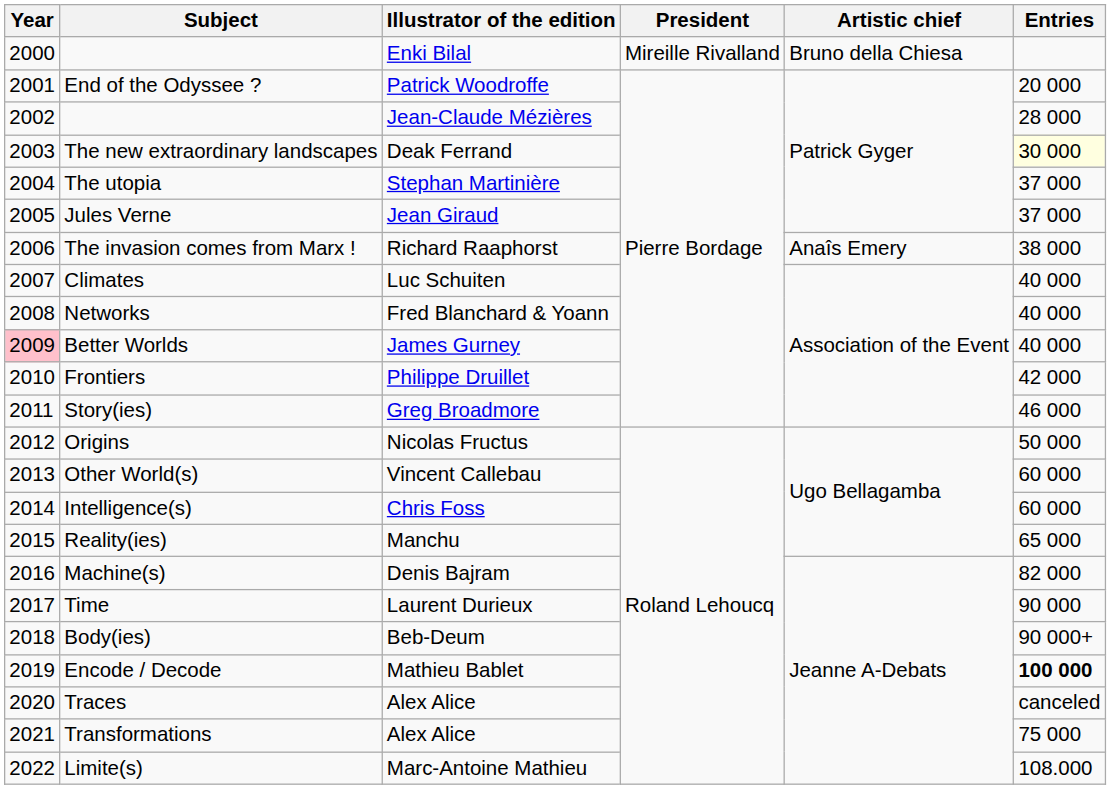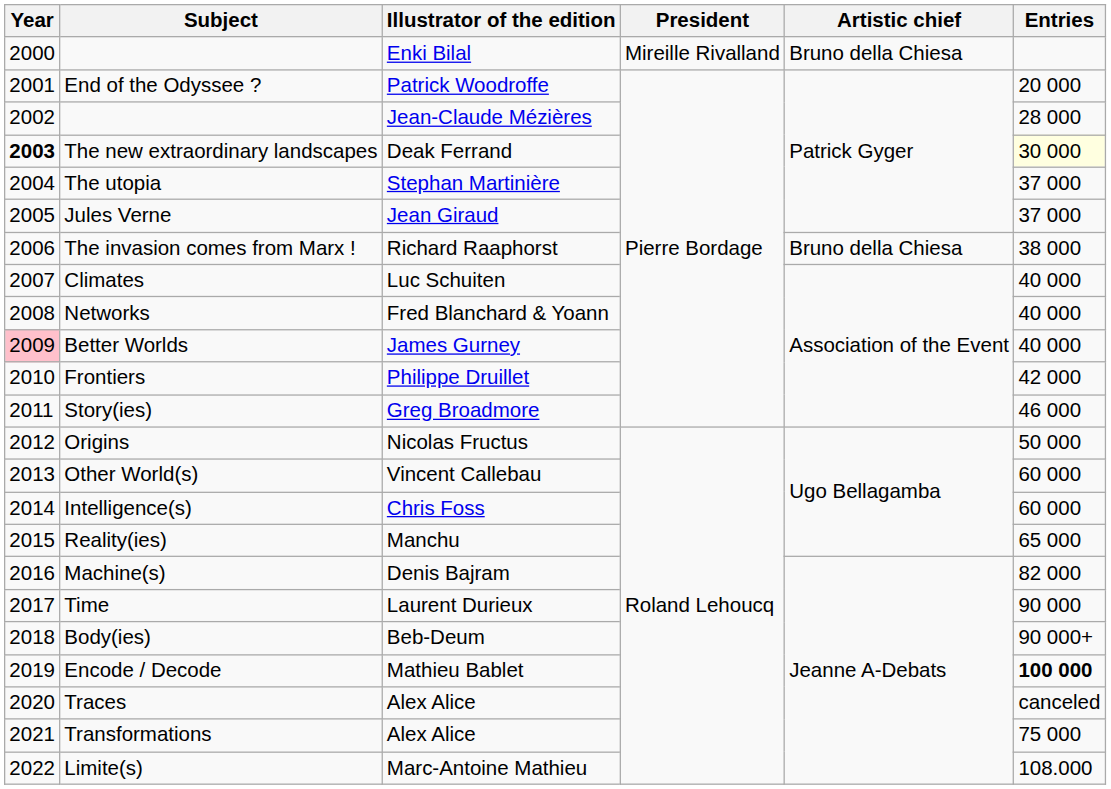The new extraordinary landscapes | Year: normal -> bold
The invasion comes from Marx ! | Artistic chief: Anaîs Emery -> Bruno della Chiesa
